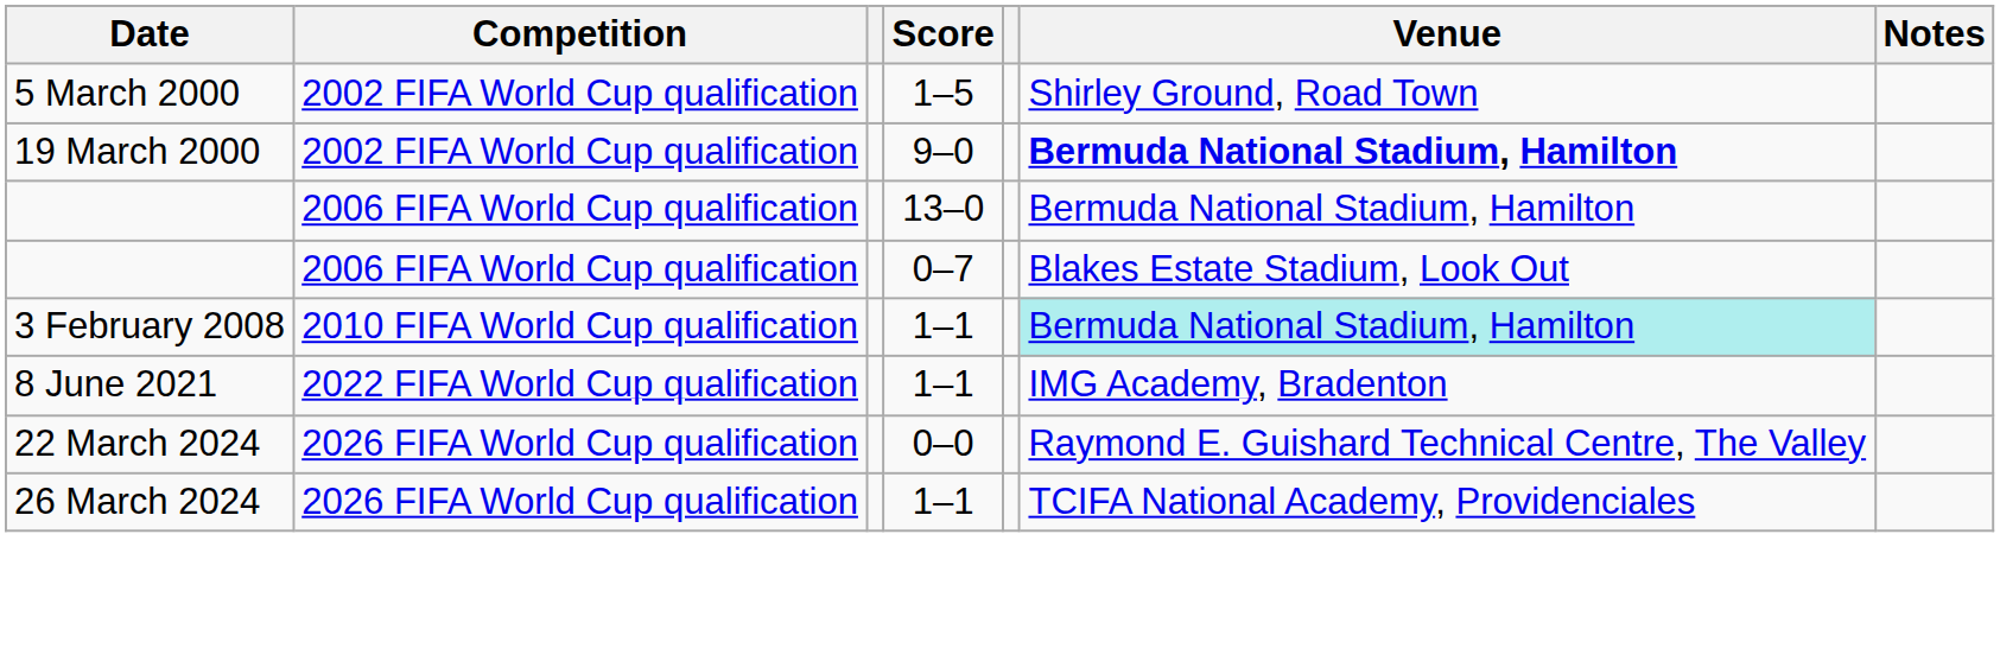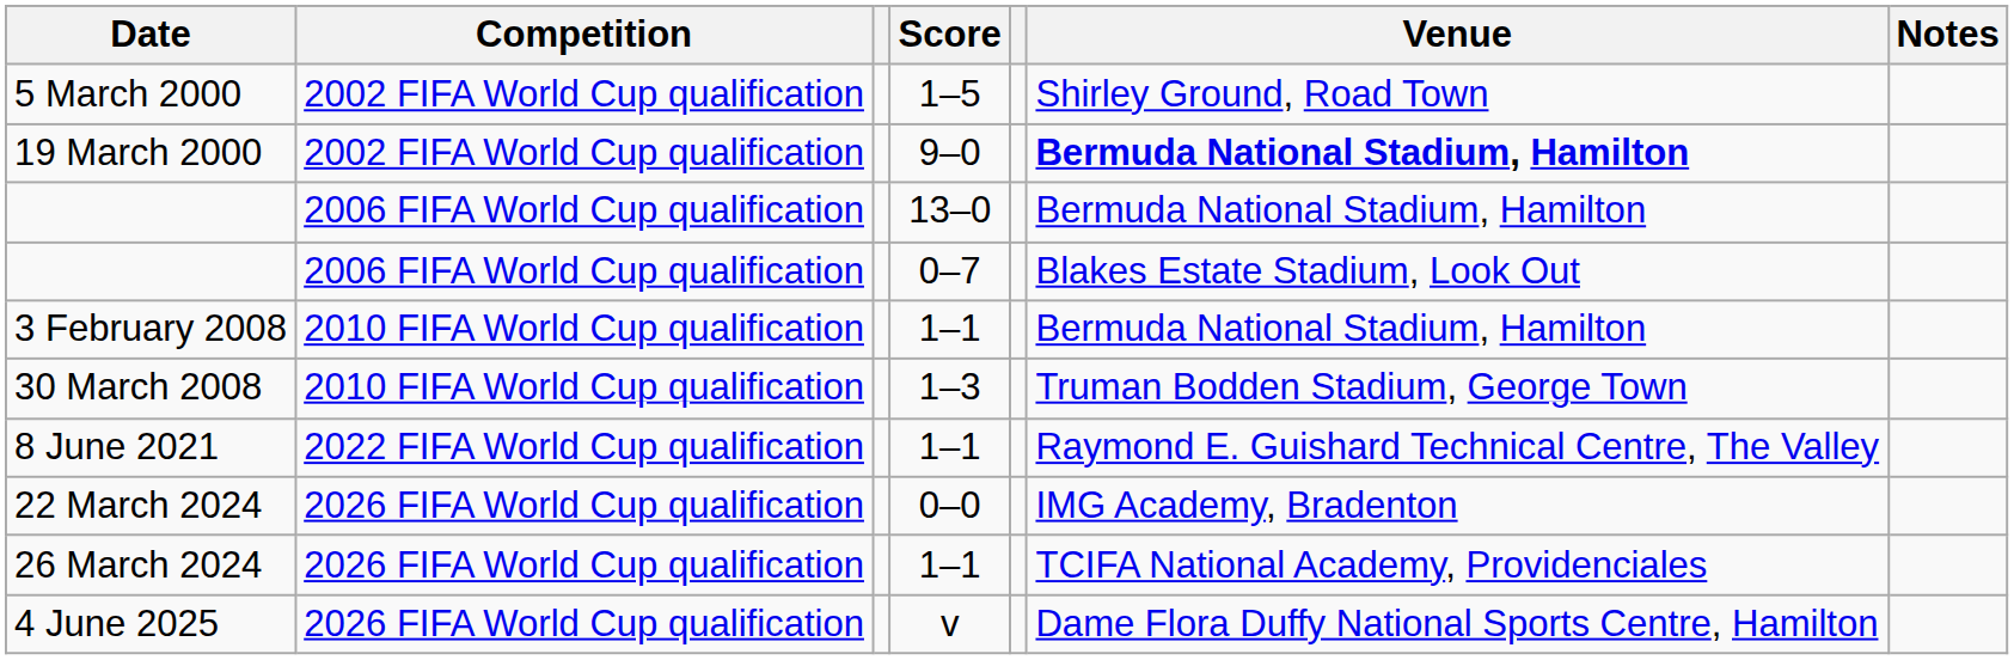3 February 2008 | Venue: paleturquoise background -> no background
+ row: 30 March 2008 | 2010 FIFA World Cup qualification | 1–3 | Truman Bodden Stadium, George Town
8 June 2021 | Venue: IMG Academy, Bradenton -> Raymond E. Guishard Technical Centre, The Valley
22 March 2024 | Venue: Raymond E. Guishard Technical Centre, The Valley -> IMG Academy, Bradenton
+ row: 4 June 2025 | 2026 FIFA World Cup qualification | v | Dame Flora Duffy National Sports Centre, Hamilton
